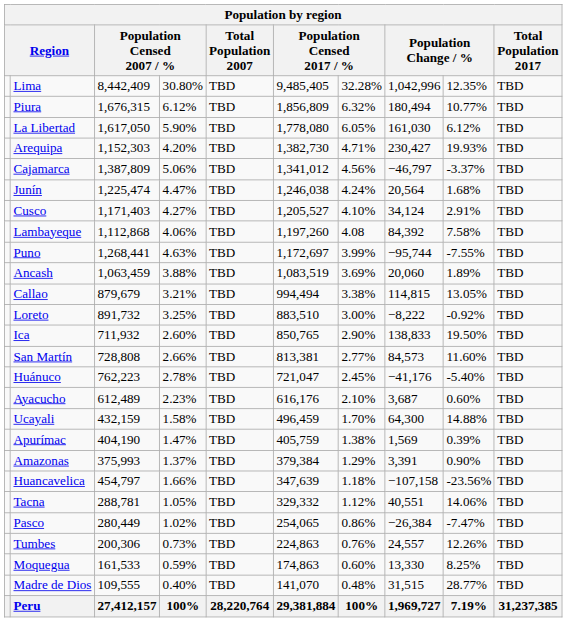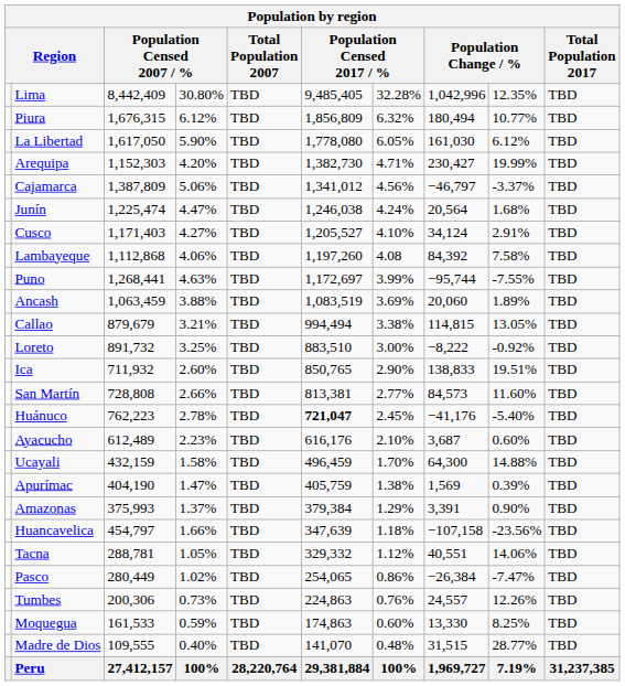Arequipa | column 9: 19.93% -> 19.99%
Ica | column 9: 19.50% -> 19.51%
Huánuco | column 6: normal -> bold
